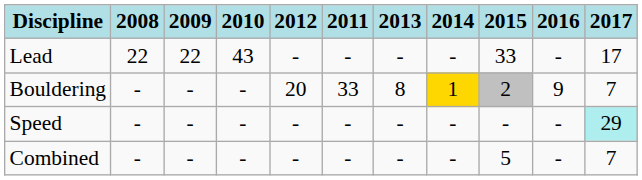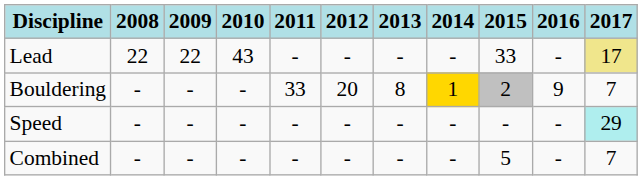columns swapped: 2011 <-> 2012
Lead | 2017: no background -> khaki background
